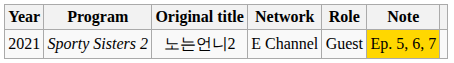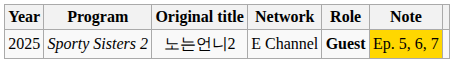Sporty Sisters 2 | Year: 2021 -> 2025
Sporty Sisters 2 | Role: normal -> bold
